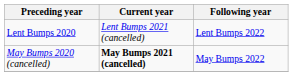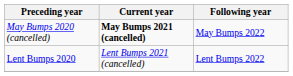rows swapped: May Bumps 2020 (cancelled) <-> Lent Bumps 2020
